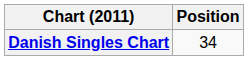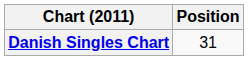Danish Singles Chart | Position: 34 -> 31
